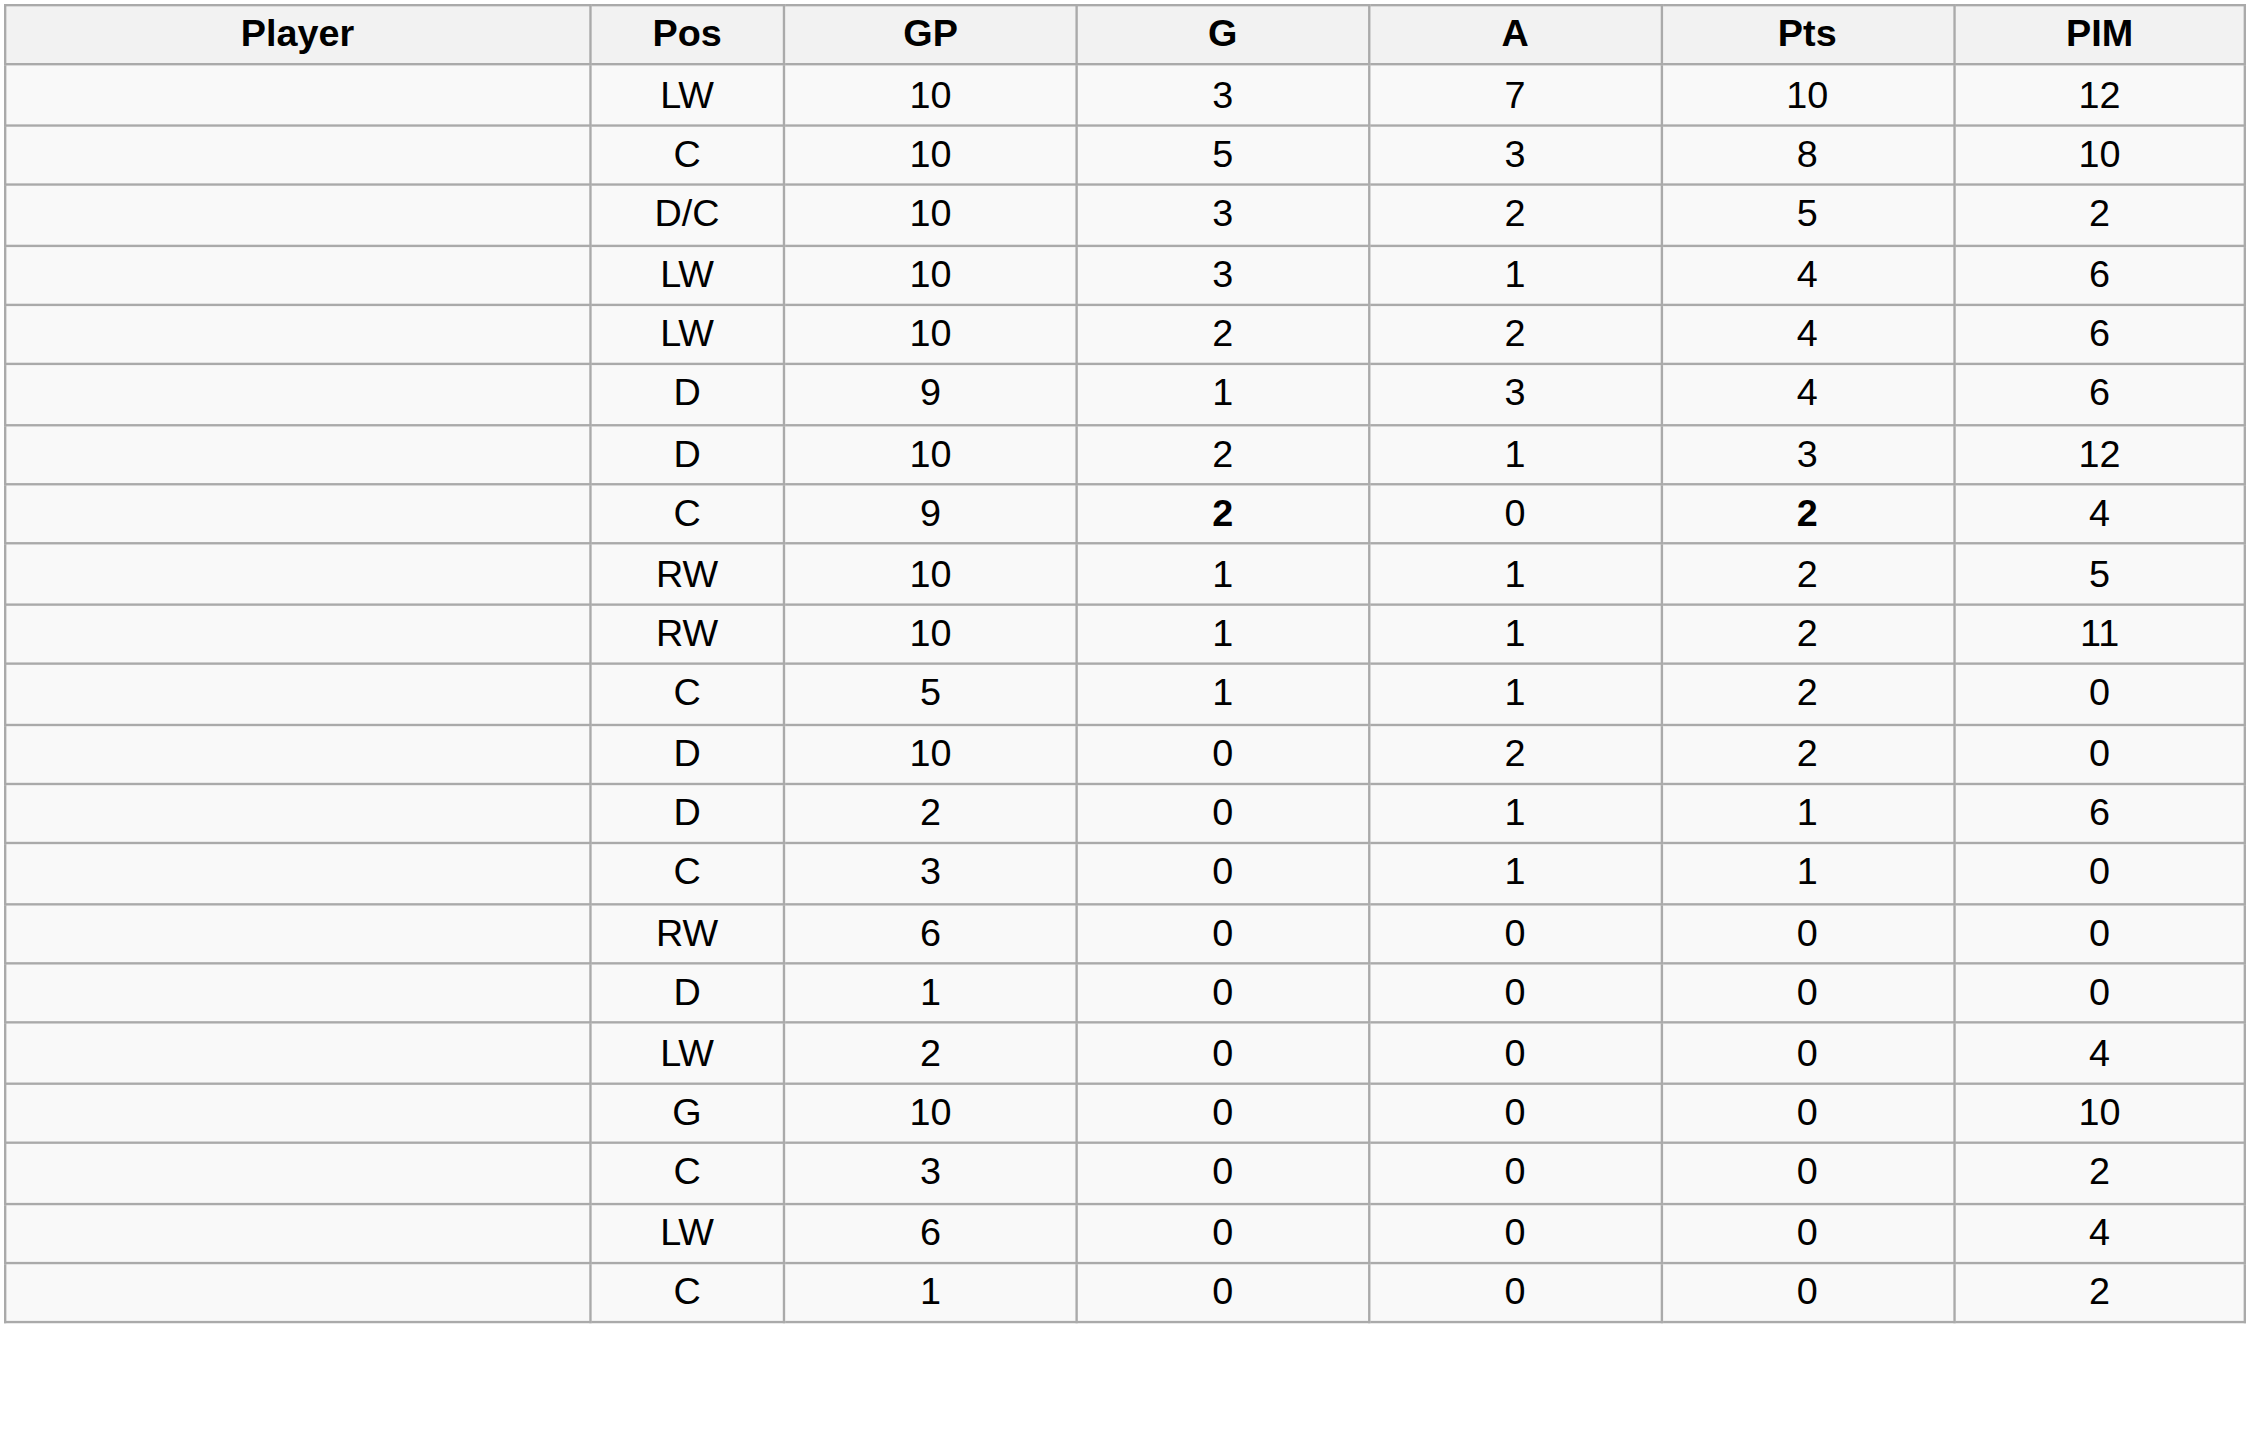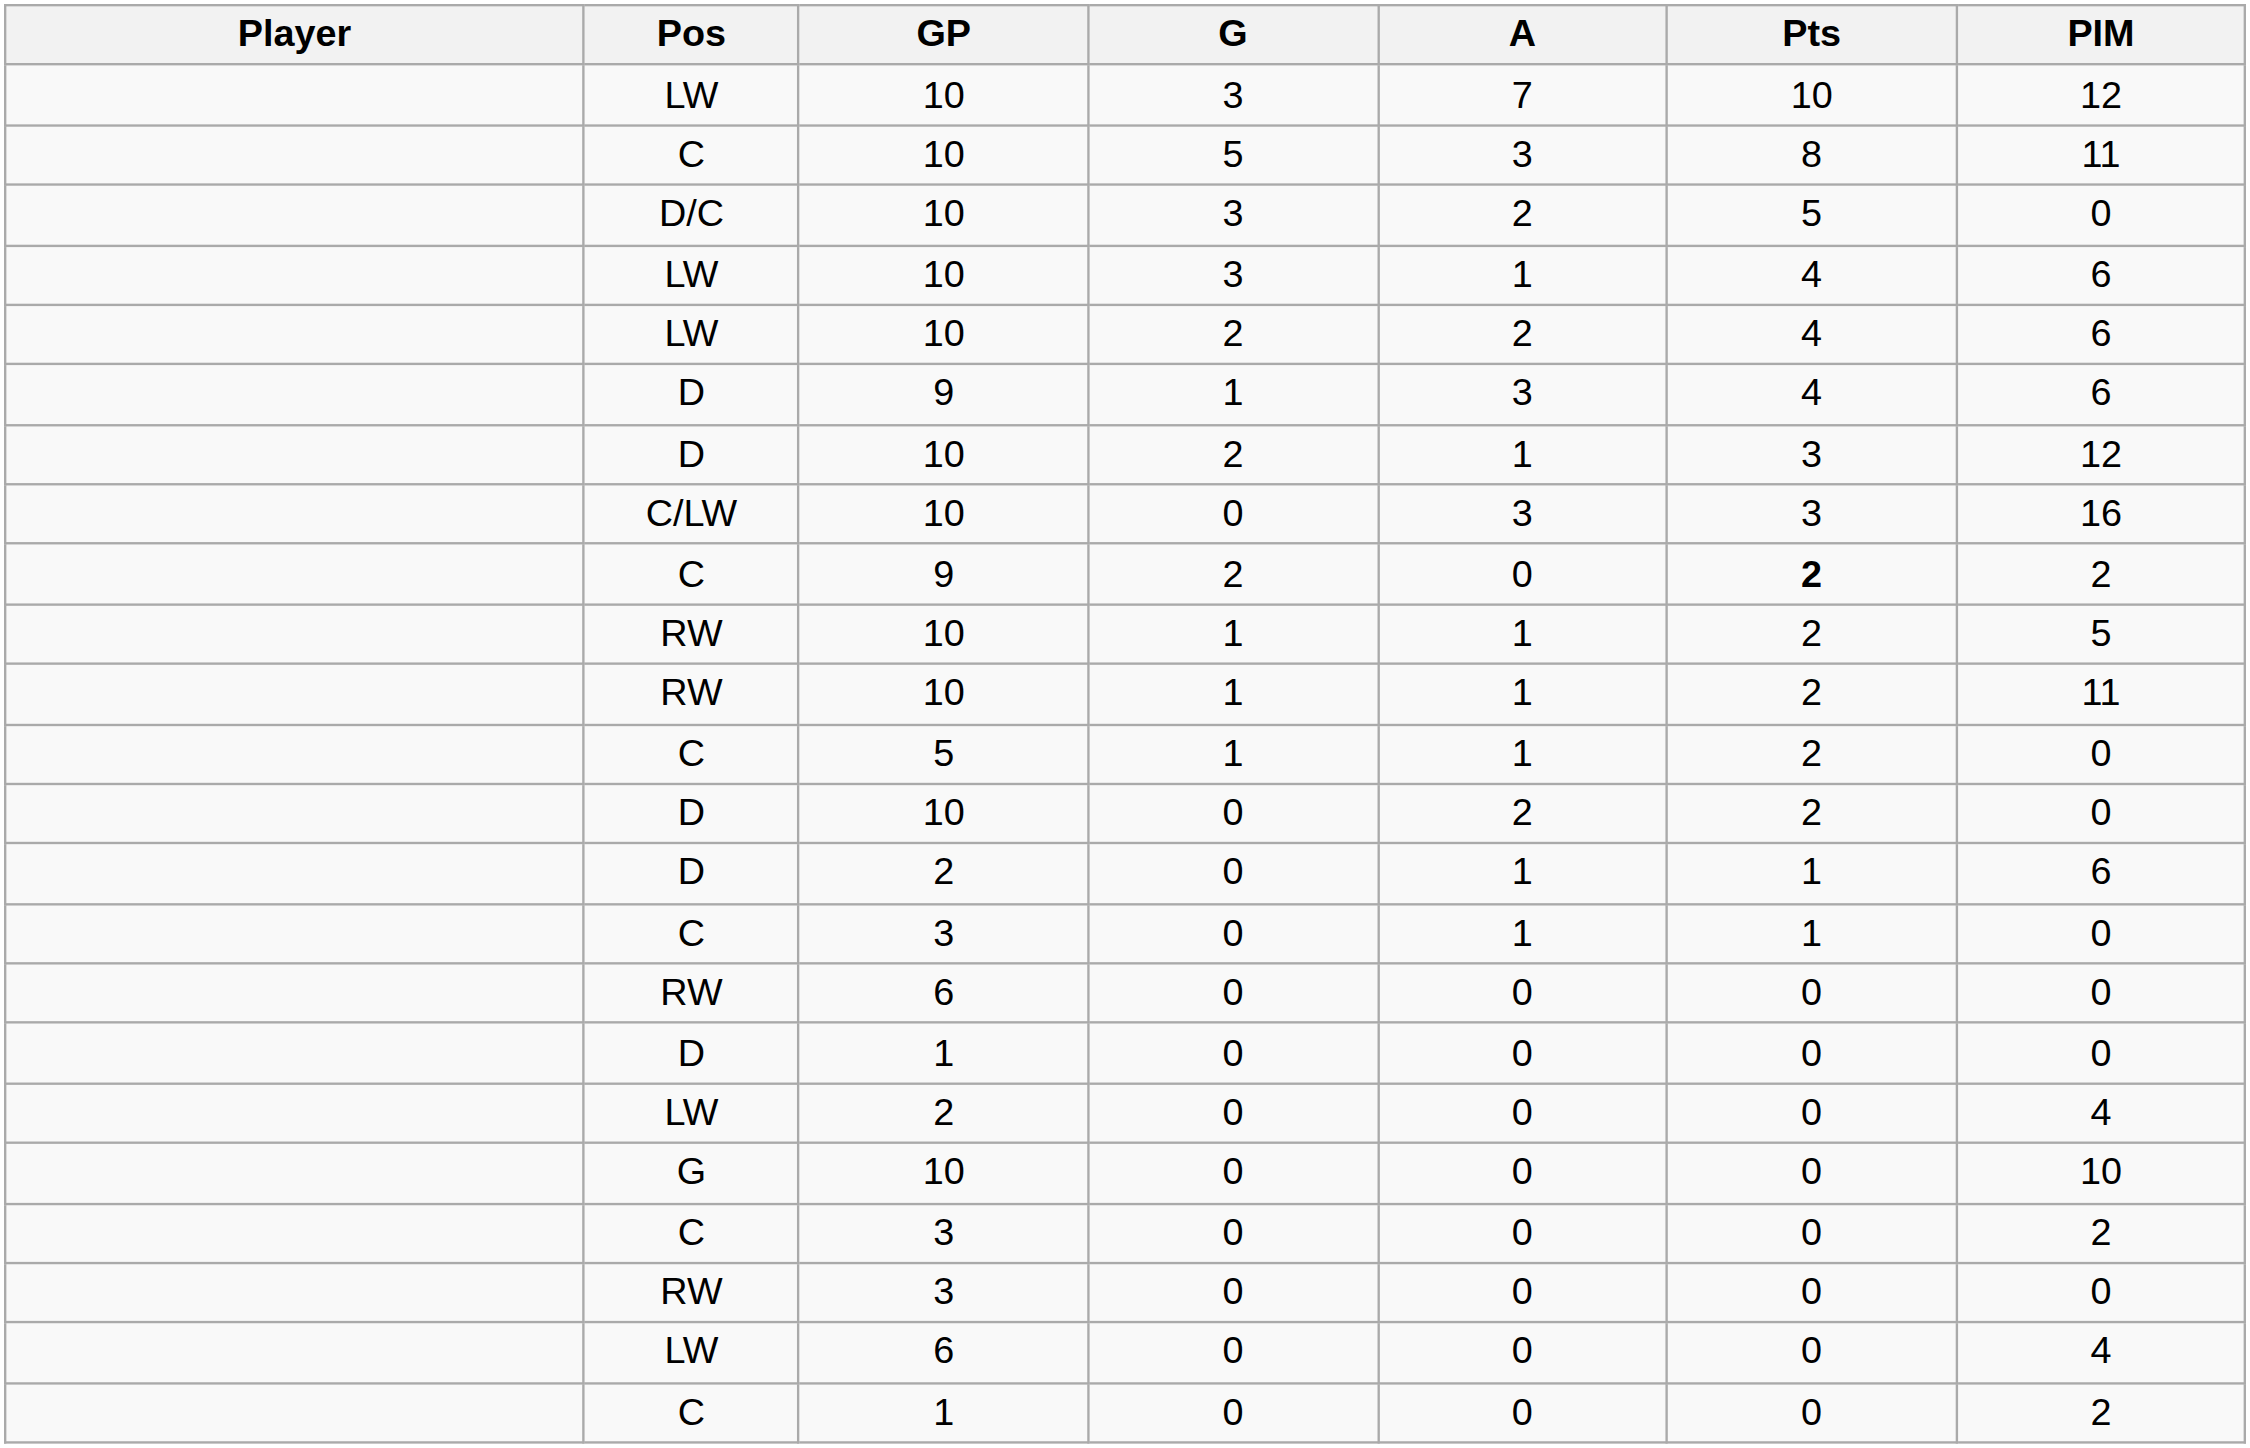C / 10 | PIM: 10 -> 11
D/C | PIM: 2 -> 0
+ row: C/LW | 10 | 0 | 3 | 3 | 16
C / 9 | G: bold -> normal
C / 9 | PIM: 4 -> 2
+ row: RW | 3 | 0 | 0 | 0 | 0
